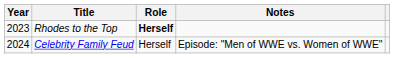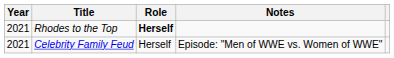Rhodes to the Top | Year: 2023 -> 2021
Celebrity Family Feud | Year: 2024 -> 2021
